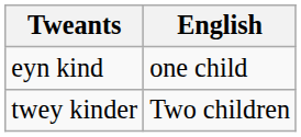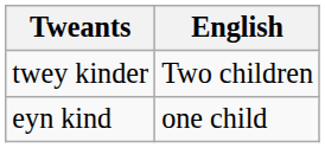rows swapped: eyn kind <-> twey kinder
